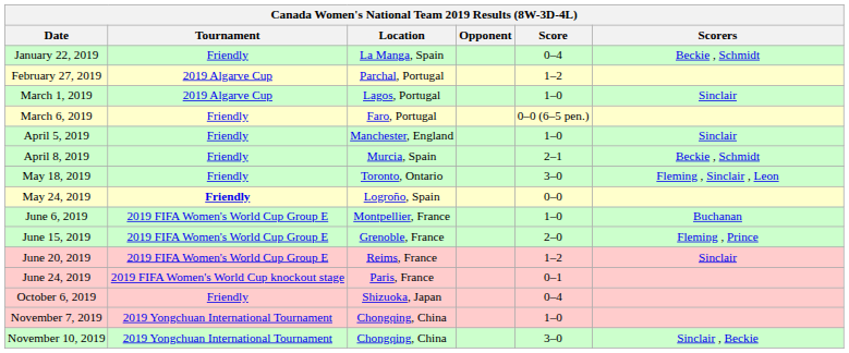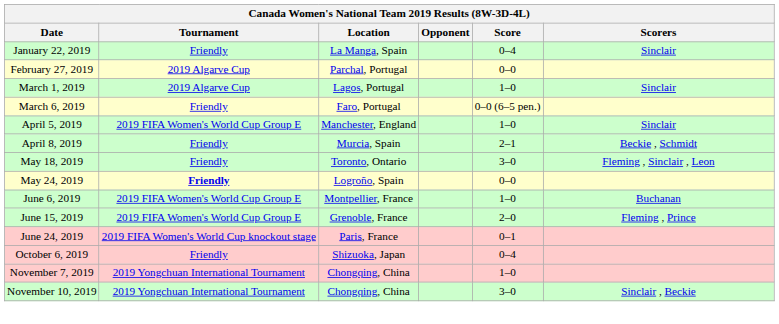January 22, 2019 | Scorers: Beckie , Schmidt -> Sinclair
February 27, 2019 | Score: 1–2 -> 0–0
April 5, 2019 | Tournament: Friendly -> 2019 FIFA Women's World Cup Group E
- row: June 20, 2019 | 2019 FIFA Women's World Cup Group E | Reims, France | 1–2 | Sinclair
